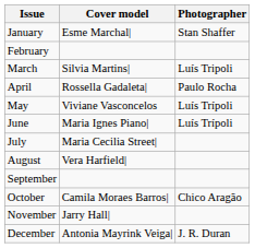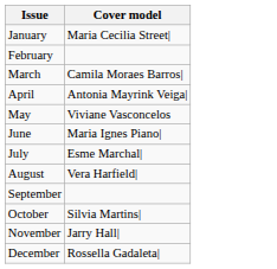- column: Photographer | Stan Shaffer | Luís Tripoli | Paulo Rocha | Luís Trípoli | Luís Trípoli | Chico Aragão | J. R. Duran
January | Cover model: Esme Marchal| -> Maria Cecilia Street|
March | Cover model: Silvia Martins| -> Camila Moraes Barros|
April | Cover model: Rossella Gadaleta| -> Antonia Mayrink Veiga|
July | Cover model: Maria Cecilia Street| -> Esme Marchal|
October | Cover model: Camila Moraes Barros| -> Silvia Martins|
December | Cover model: Antonia Mayrink Veiga| -> Rossella Gadaleta|
